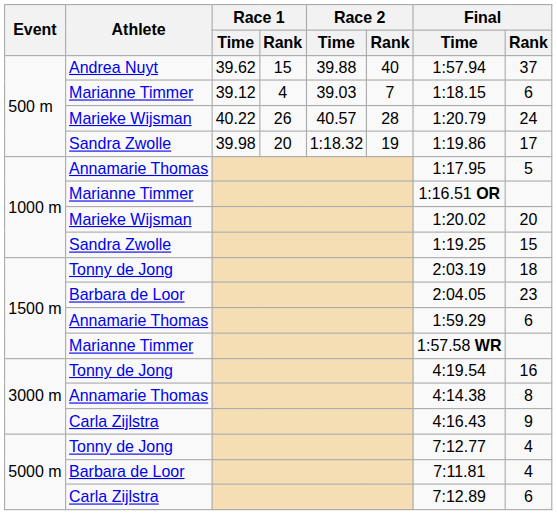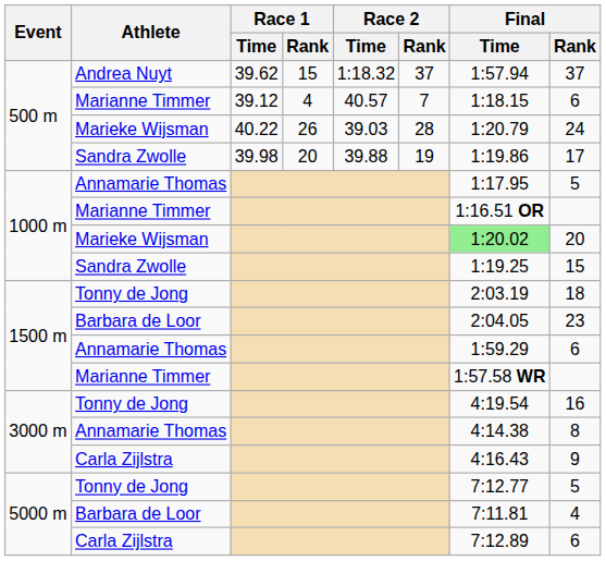Andrea Nuyt | Race 2 / Time: 39.88 -> 1:18.32
Andrea Nuyt | Race 2 / Rank: 40 -> 37
500 m / Marianne Timmer | Race 2 / Time: 39.03 -> 40.57
500 m / Marieke Wijsman | Race 2 / Time: 40.57 -> 39.03
500 m / Sandra Zwolle | Race 2 / Time: 1:18.32 -> 39.88
1000 m / Marieke Wijsman | Final / Time: no background -> lightgreen background
5000 m / Tonny de Jong | Final / Rank: 4 -> 5
